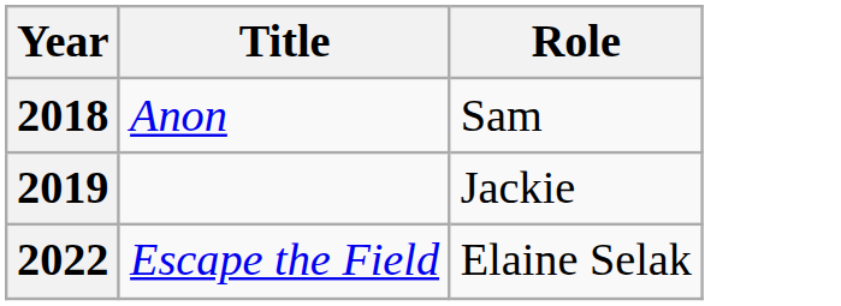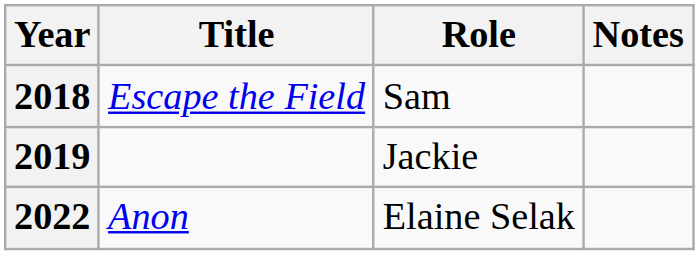+ column: Notes
2018 | Title: Anon -> Escape the Field
2022 | Title: Escape the Field -> Anon
